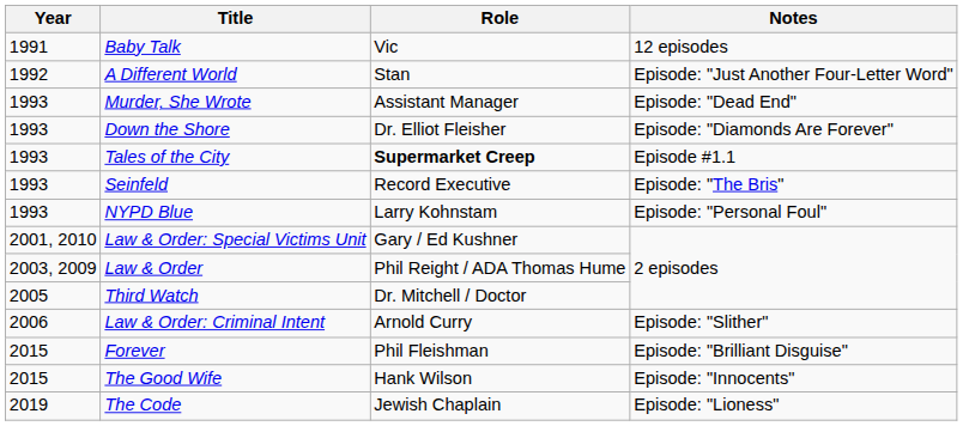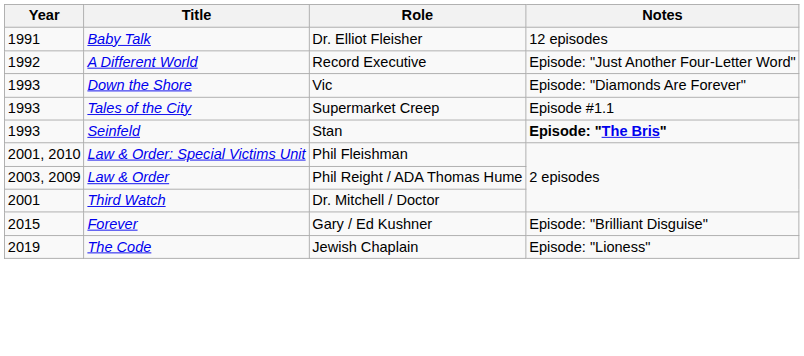Baby Talk | Role: Vic -> Dr. Elliot Fleisher
A Different World | Role: Stan -> Record Executive
- row: 1993 | Murder, She Wrote | Assistant Manager | Episode: "Dead End"
Down the Shore | Role: Dr. Elliot Fleisher -> Vic
Tales of the City | Role: bold -> normal
Seinfeld | Role: Record Executive -> Stan
Seinfeld | Notes: normal -> bold
- row: 1993 | NYPD Blue | Larry Kohnstam | Episode: "Personal Foul"
Law & Order: Special Victims Unit | Role: Gary / Ed Kushner -> Phil Fleishman
Third Watch | Year: 2005 -> 2001
- row: 2006 | Law & Order: Criminal Intent | Arnold Curry | Episode: "Slither"
Forever | Role: Phil Fleishman -> Gary / Ed Kushner
- row: 2015 | The Good Wife | Hank Wilson | Episode: "Innocents"
